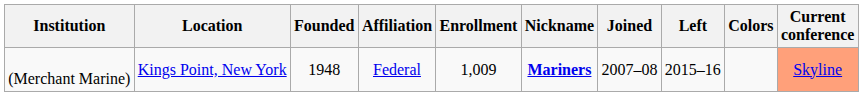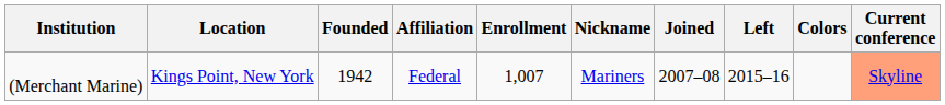(Merchant Marine) | Founded: 1948 -> 1942
(Merchant Marine) | Enrollment: 1,009 -> 1,007
(Merchant Marine) | Nickname: bold -> normal
